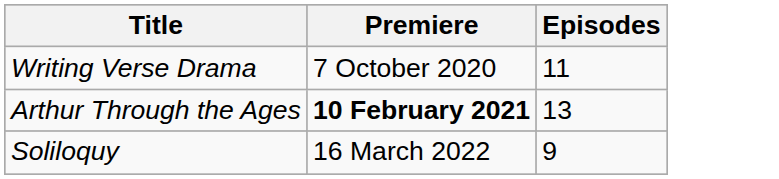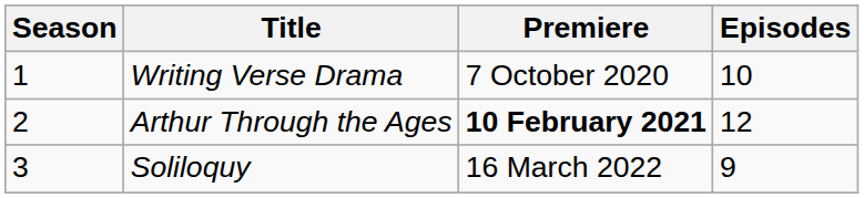+ column: Season | 1 | 2 | 3
Writing Verse Drama | Episodes: 11 -> 10
Arthur Through the Ages | Episodes: 13 -> 12
